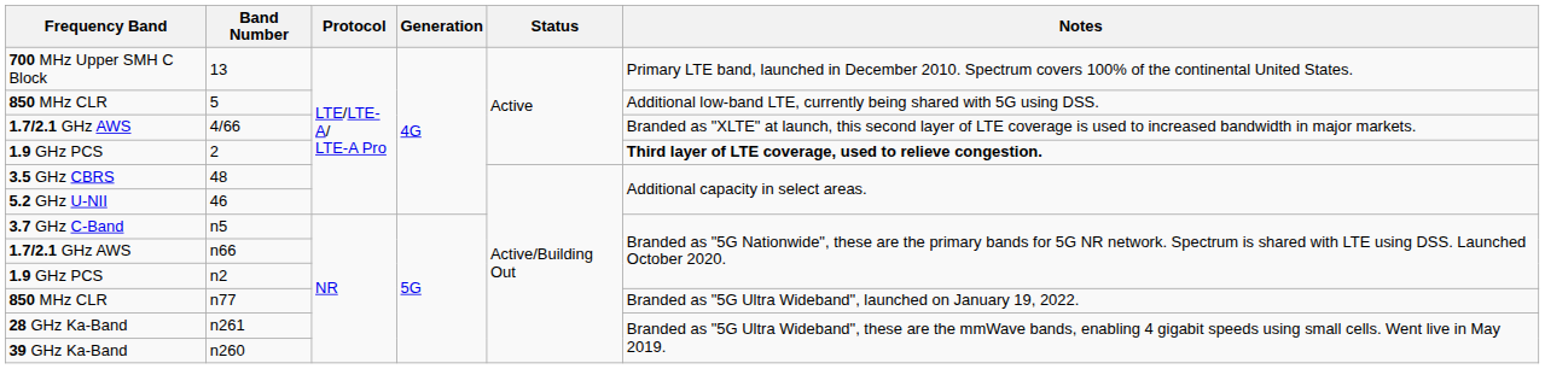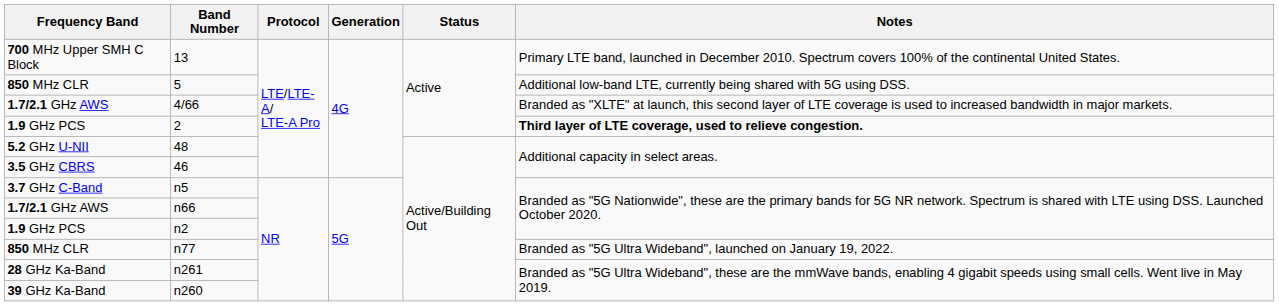48 | Frequency Band: 3.5 GHz CBRS -> 5.2 GHz U-NII
46 | Frequency Band: 5.2 GHz U-NII -> 3.5 GHz CBRS
